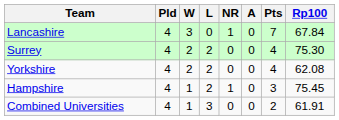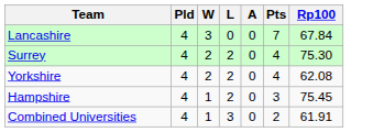- column: NR | 1 | 0 | 0 | 1 | 0
